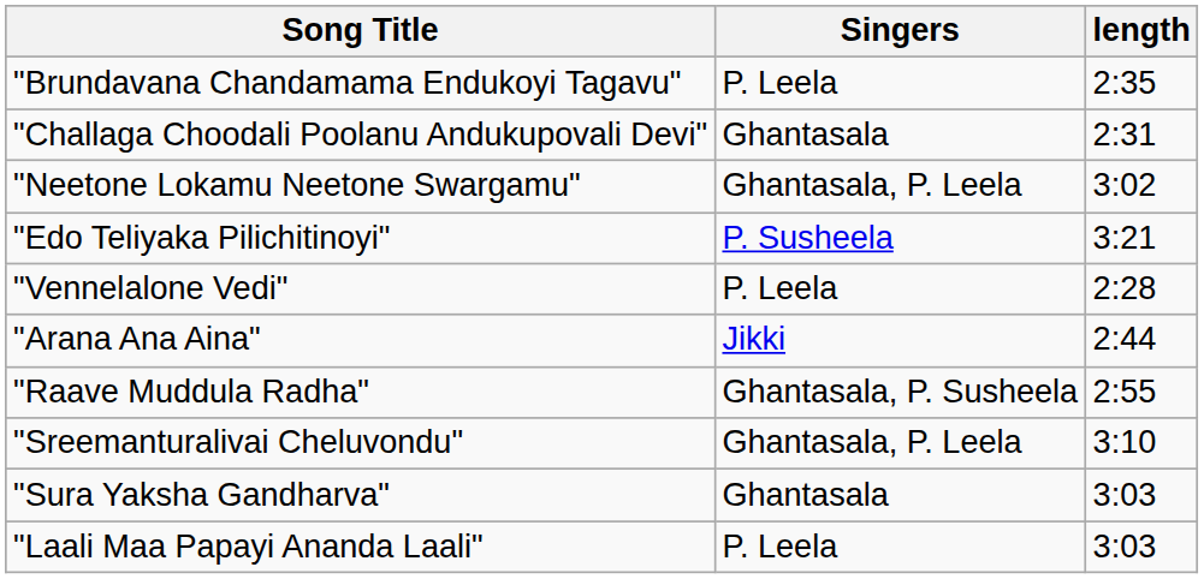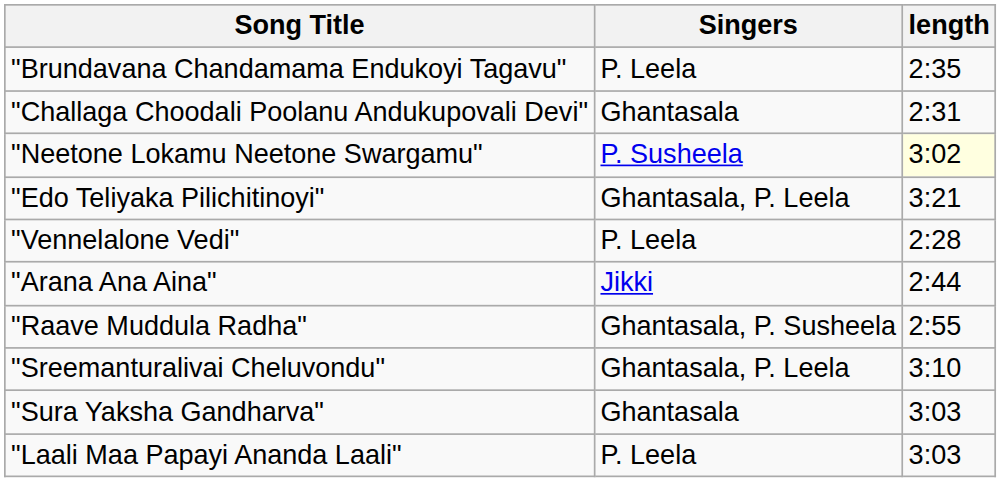"Neetone Lokamu Neetone Swargamu" | Singers: Ghantasala, P. Leela -> P. Susheela
"Neetone Lokamu Neetone Swargamu" | length: no background -> lightyellow background
"Edo Teliyaka Pilichitinoyi" | Singers: P. Susheela -> Ghantasala, P. Leela
